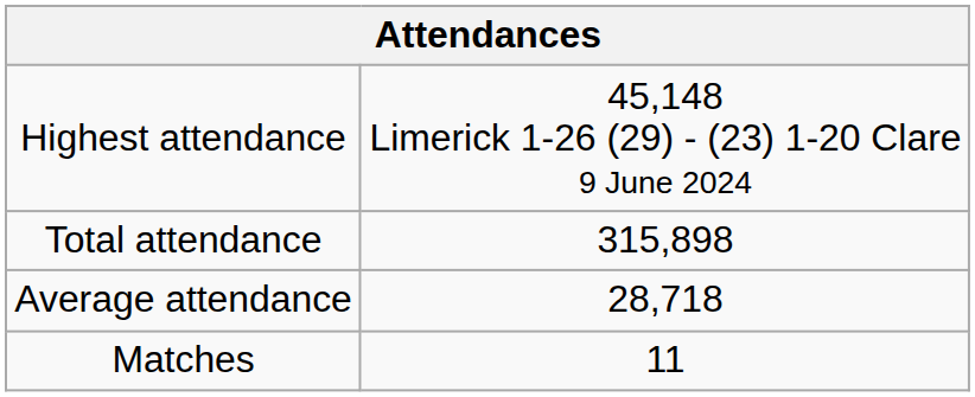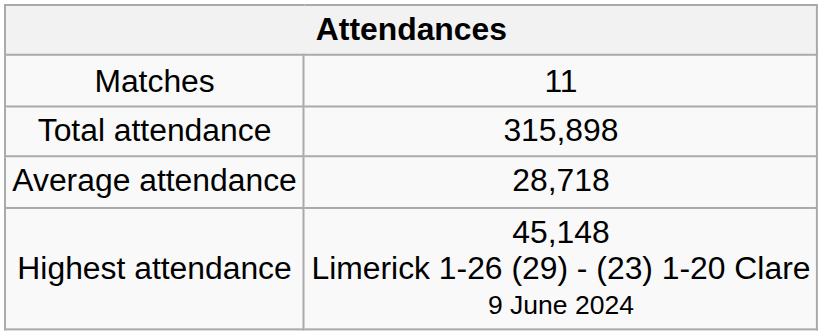rows swapped: Matches <-> Highest attendance
